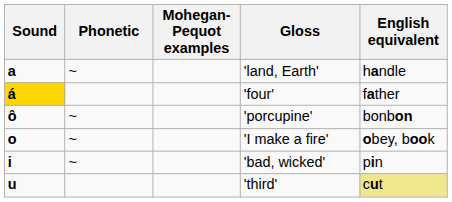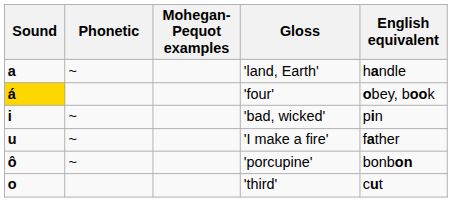'four' | English equivalent: father -> obey, book
rows swapped: 'bad, wicked' <-> 'porcupine'
'I make a fire' | Sound: o -> u
'I make a fire' | English equivalent: obey, book -> father
'third' | Sound: u -> o
'third' | English equivalent: khaki background -> no background
